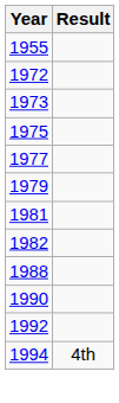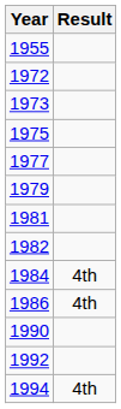+ row: 1984 | 4th
+ row: 1986 | 4th
- row: 1988
